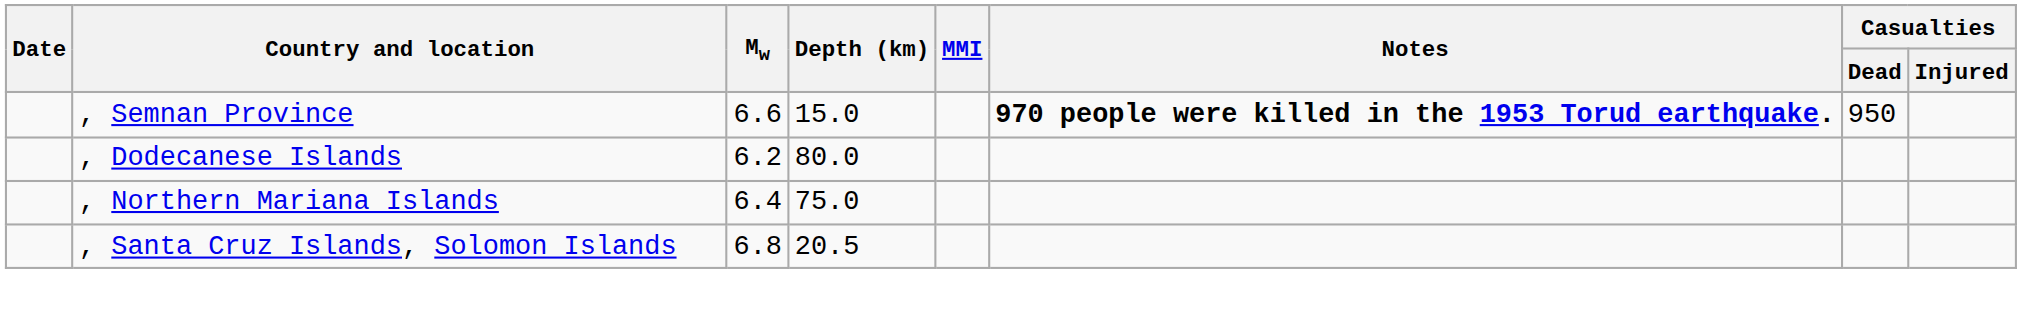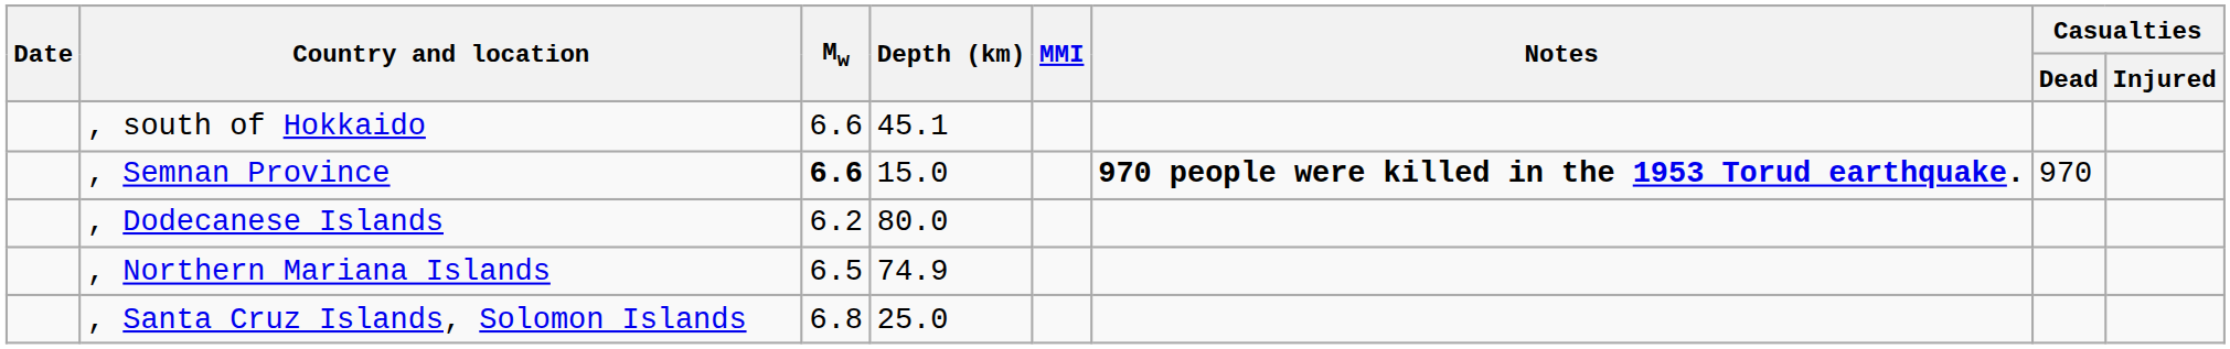+ row: , south of Hokkaido | 6.6 | 45.1
, Semnan Province | Mw: normal -> bold
, Semnan Province | Casualties / Dead: 950 -> 970
, Northern Mariana Islands | Mw: 6.4 -> 6.5
, Northern Mariana Islands | Depth (km): 75.0 -> 74.9
, Santa Cruz Islands, Solomon Islands | Depth (km): 20.5 -> 25.0
